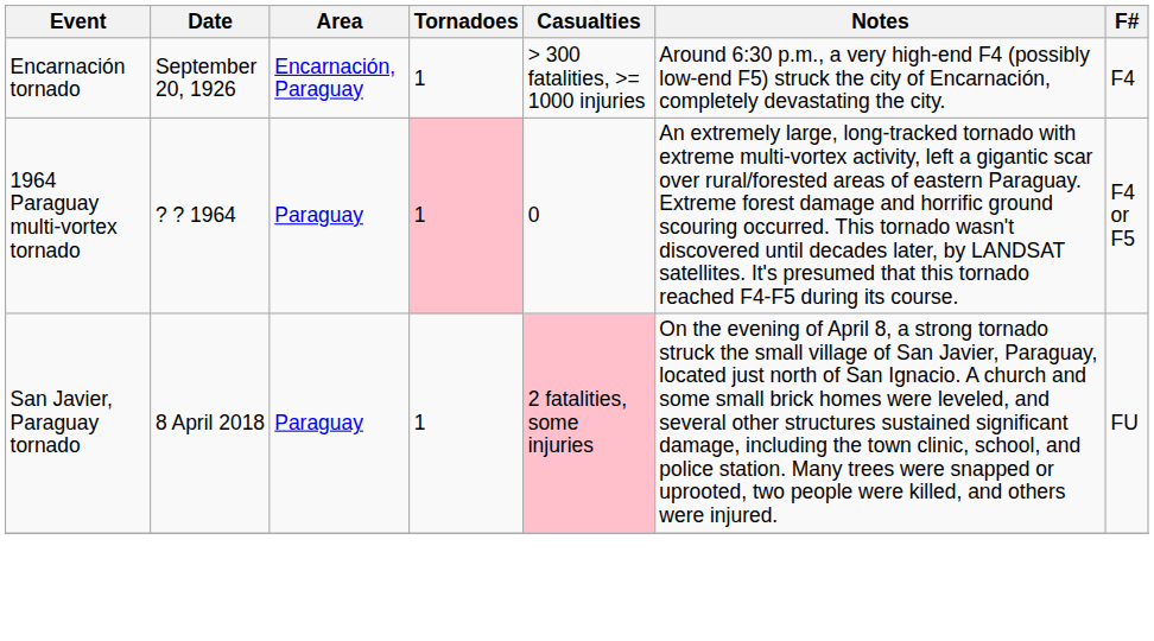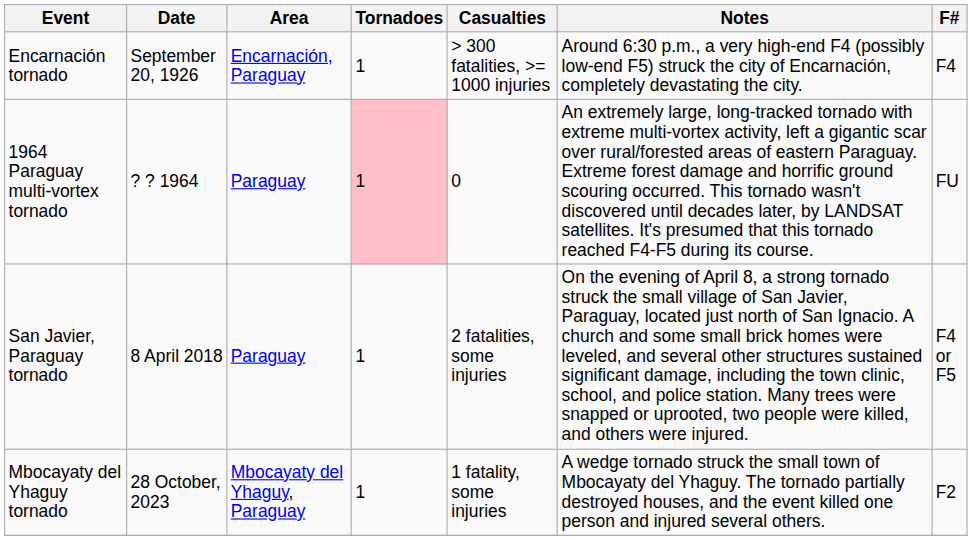1964 Paraguay multi-vortex tornado | F#: F4 or F5 -> FU
San Javier, Paraguay tornado | Casualties: pink background -> no background
San Javier, Paraguay tornado | F#: FU -> F4 or F5
+ row: Mbocayaty del Yhaguy tornado | 28 October, 2023 | Mbocayaty del Yhaguy, Paraguay | 1 | 1 fatality, some injuries | A wedge tornado struck the small town of Mbocayaty del Yhaguy. The tornado partially destroyed houses, and the event killed one person and injured several others. | F2
